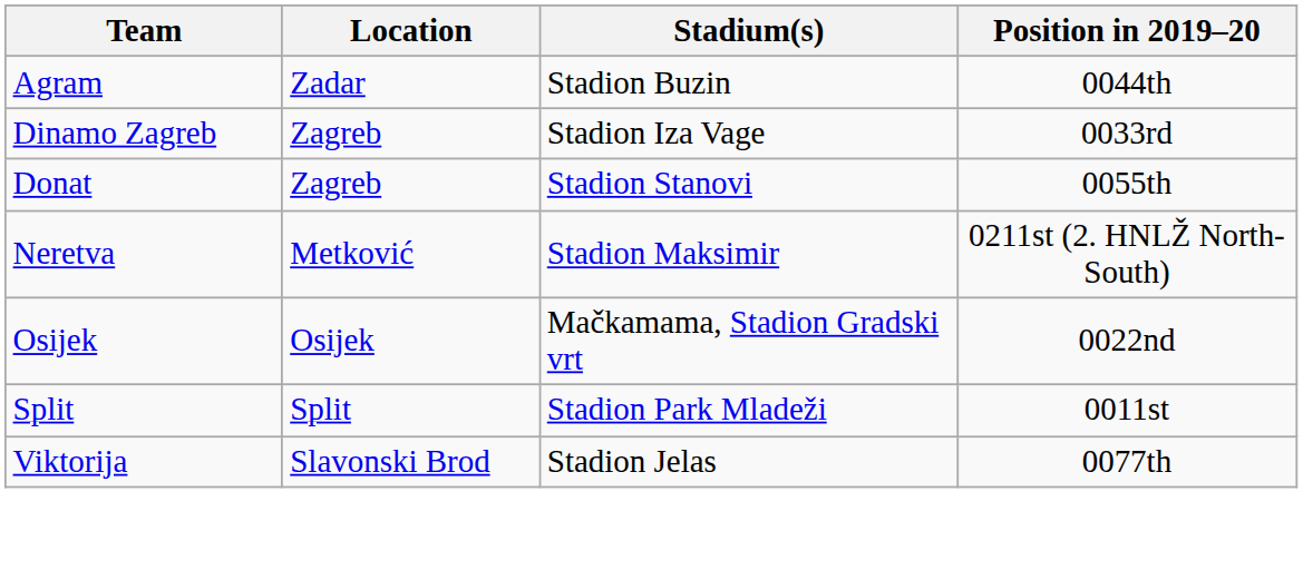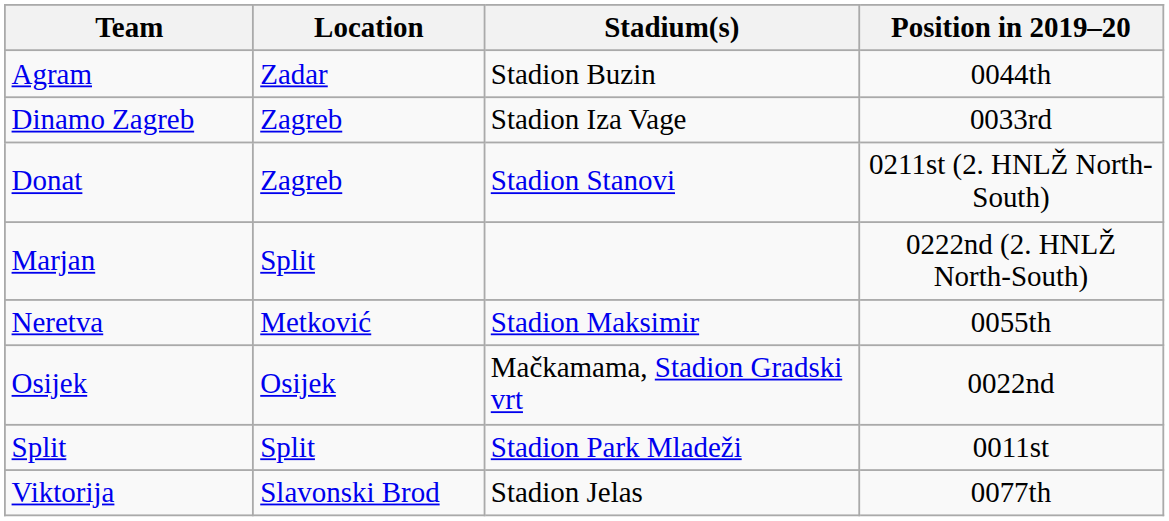Donat | Position in 2019–20: 0055th -> 0211st (2. HNLŽ North-South)
+ row: Marjan | Split | 0222nd (2. HNLŽ North-South)
Neretva | Position in 2019–20: 0211st (2. HNLŽ North-South) -> 0055th
